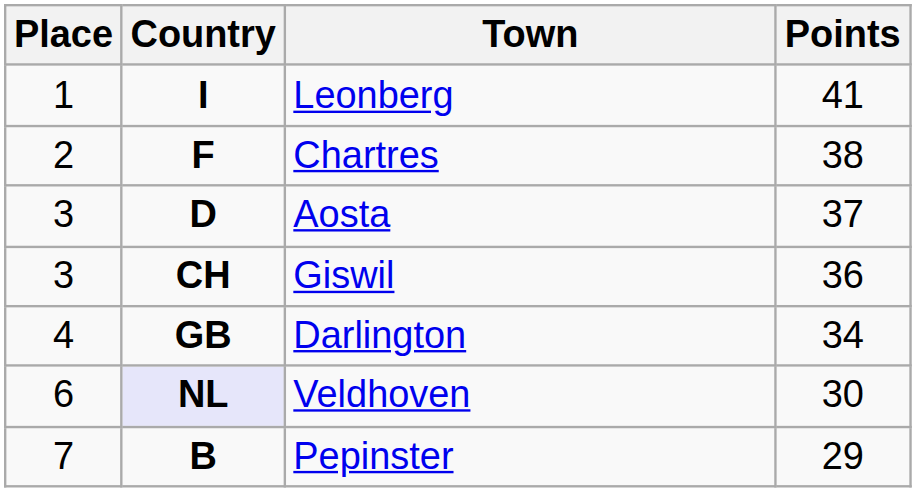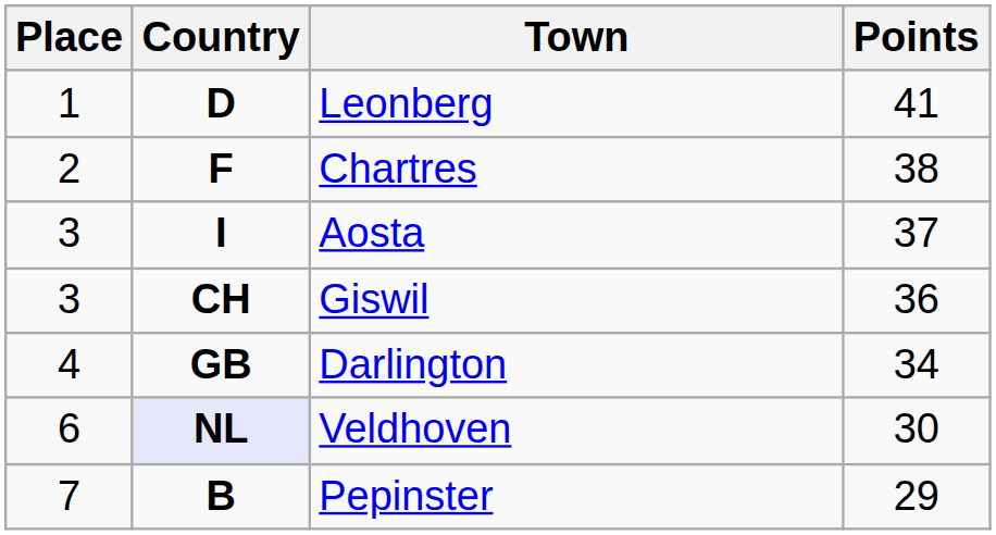Leonberg | Country: I -> D
Aosta | Country: D -> I
